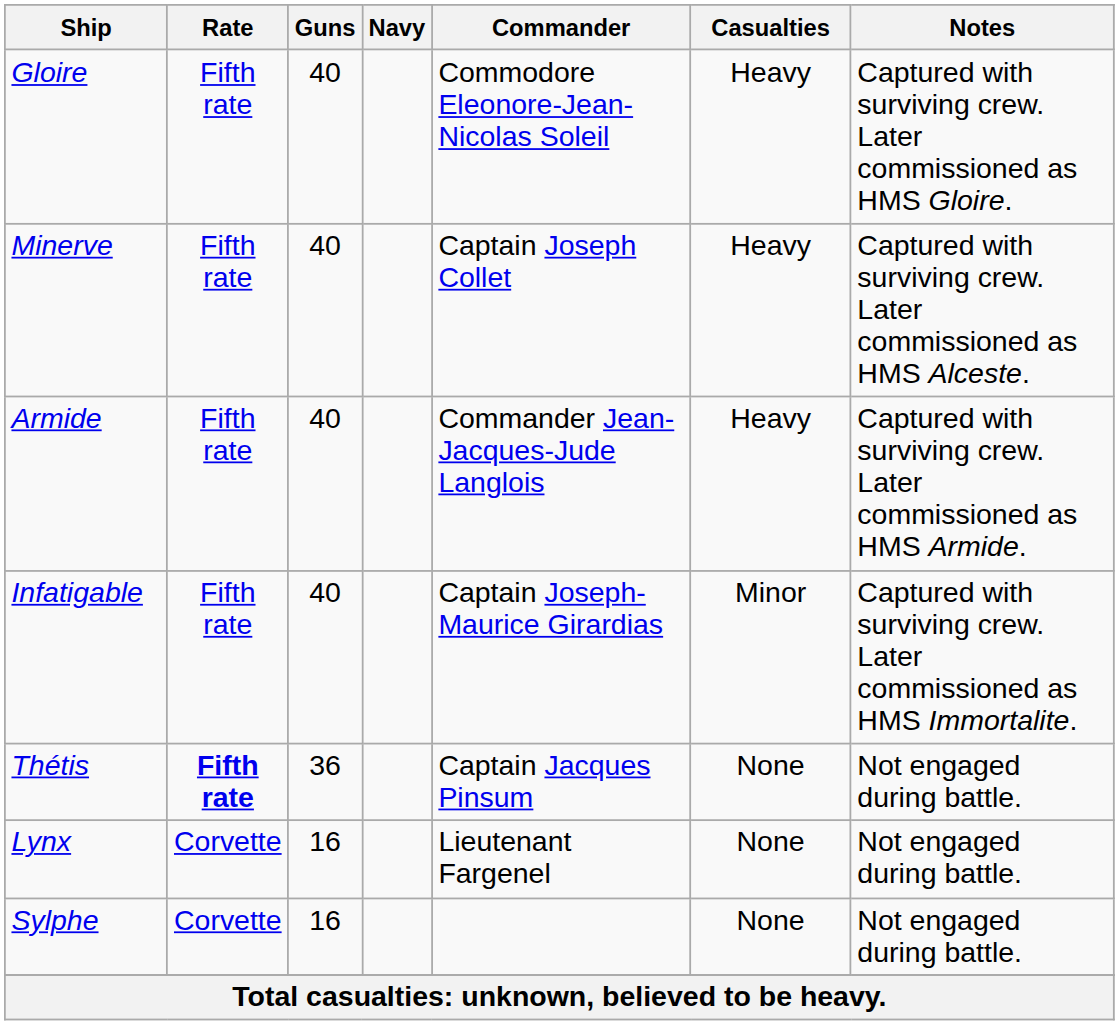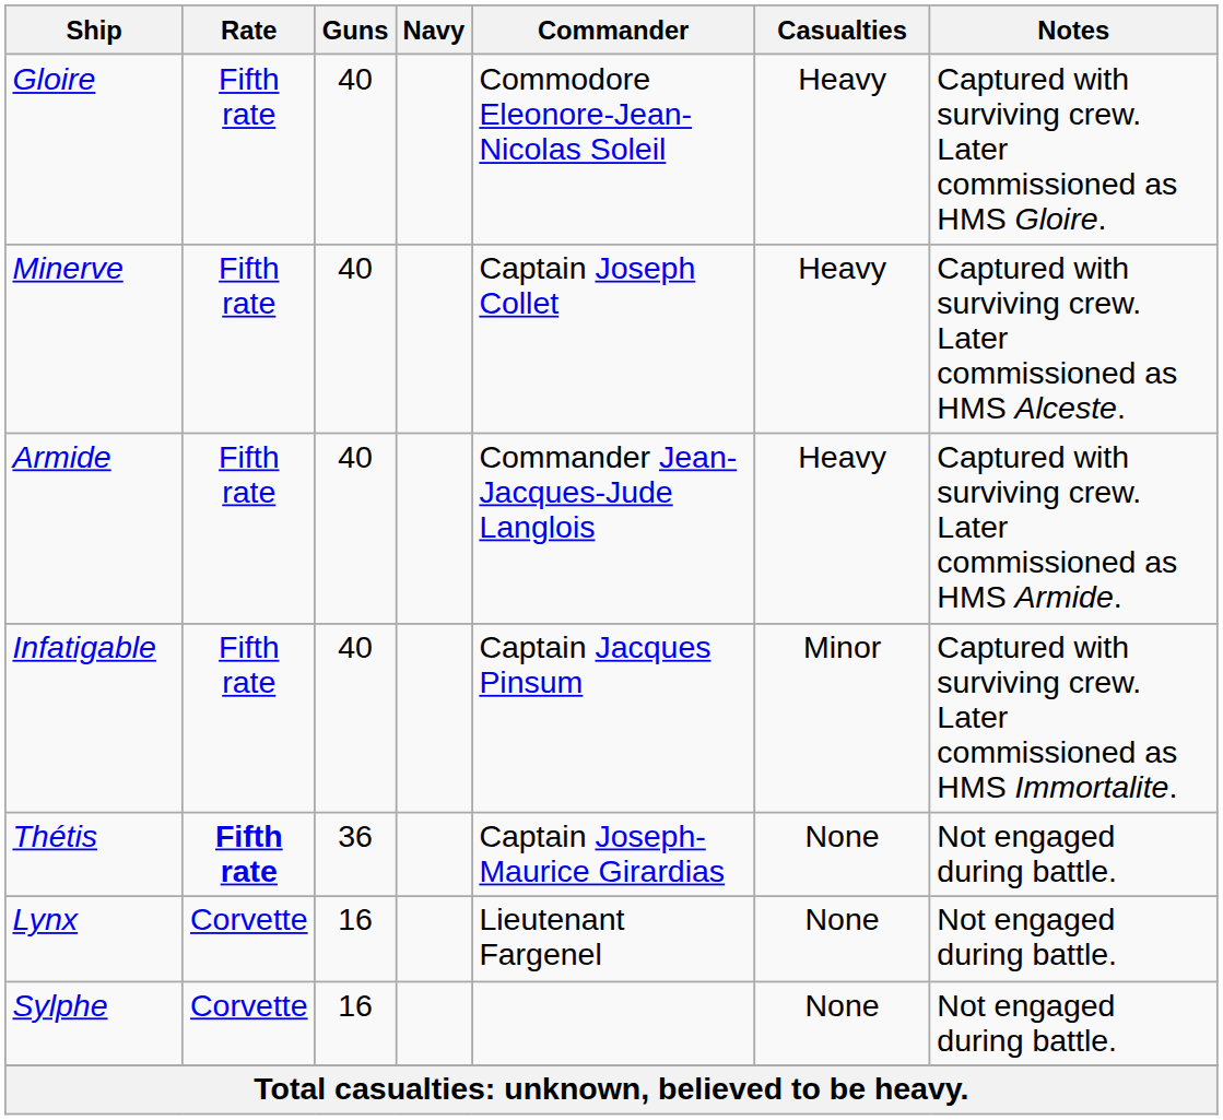Infatigable | Commander: Captain Joseph-Maurice Girardias -> Captain Jacques Pinsum
Thétis | Commander: Captain Jacques Pinsum -> Captain Joseph-Maurice Girardias
